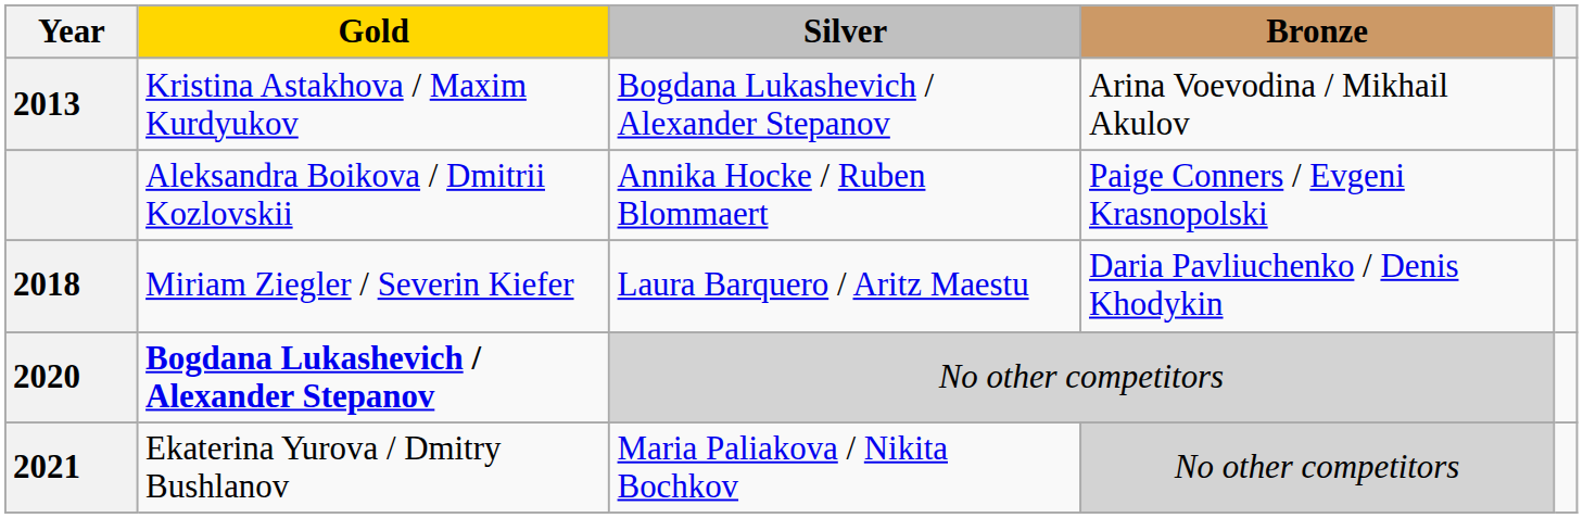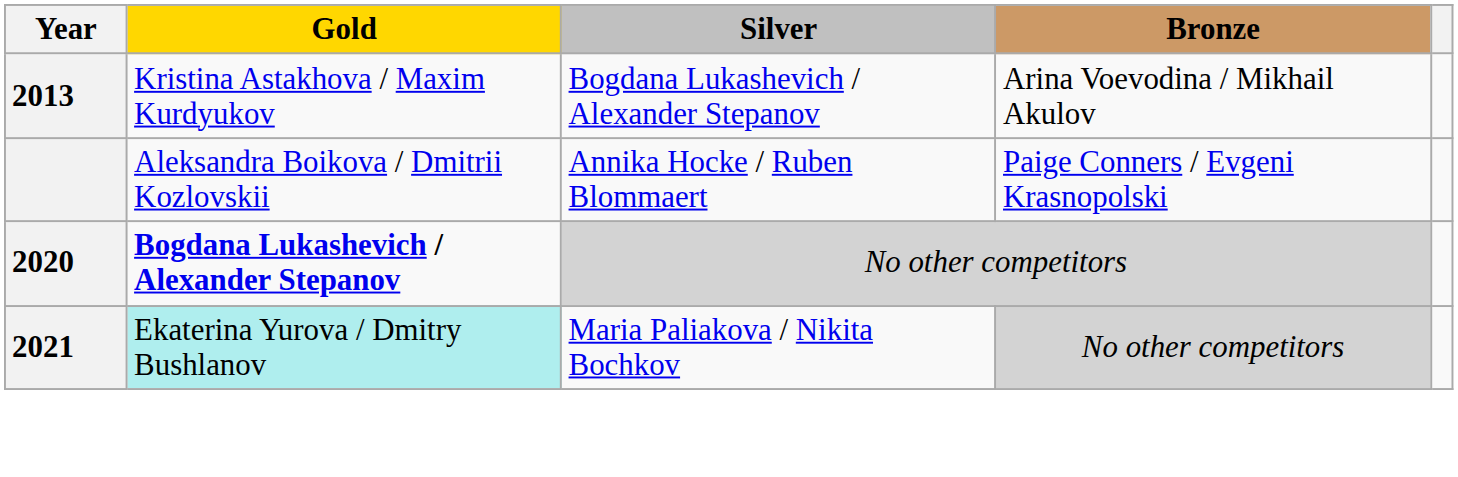- row: 2018 | Miriam Ziegler / Severin Kiefer | Laura Barquero / Aritz Maestu | Daria Pavliuchenko / Denis Khodykin
2021 | Gold: no background -> paleturquoise background
